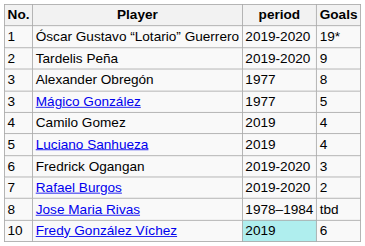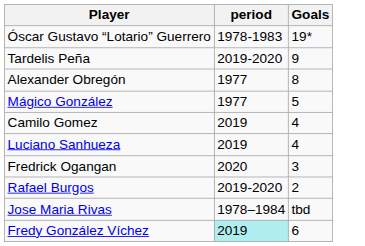- column: No. | 1 | 2 | 3 | 3 | 4 | 5 | 6 | 7 | 8 | 10
Óscar Gustavo “Lotario” Guerrero | period: 2019-2020 -> 1978-1983
Fredrick Ogangan | period: 2019-2020 -> 2020
